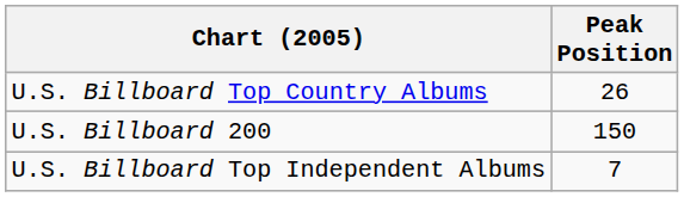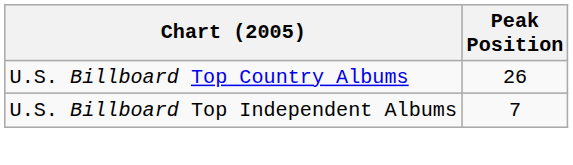- row: U.S. Billboard 200 | 150
